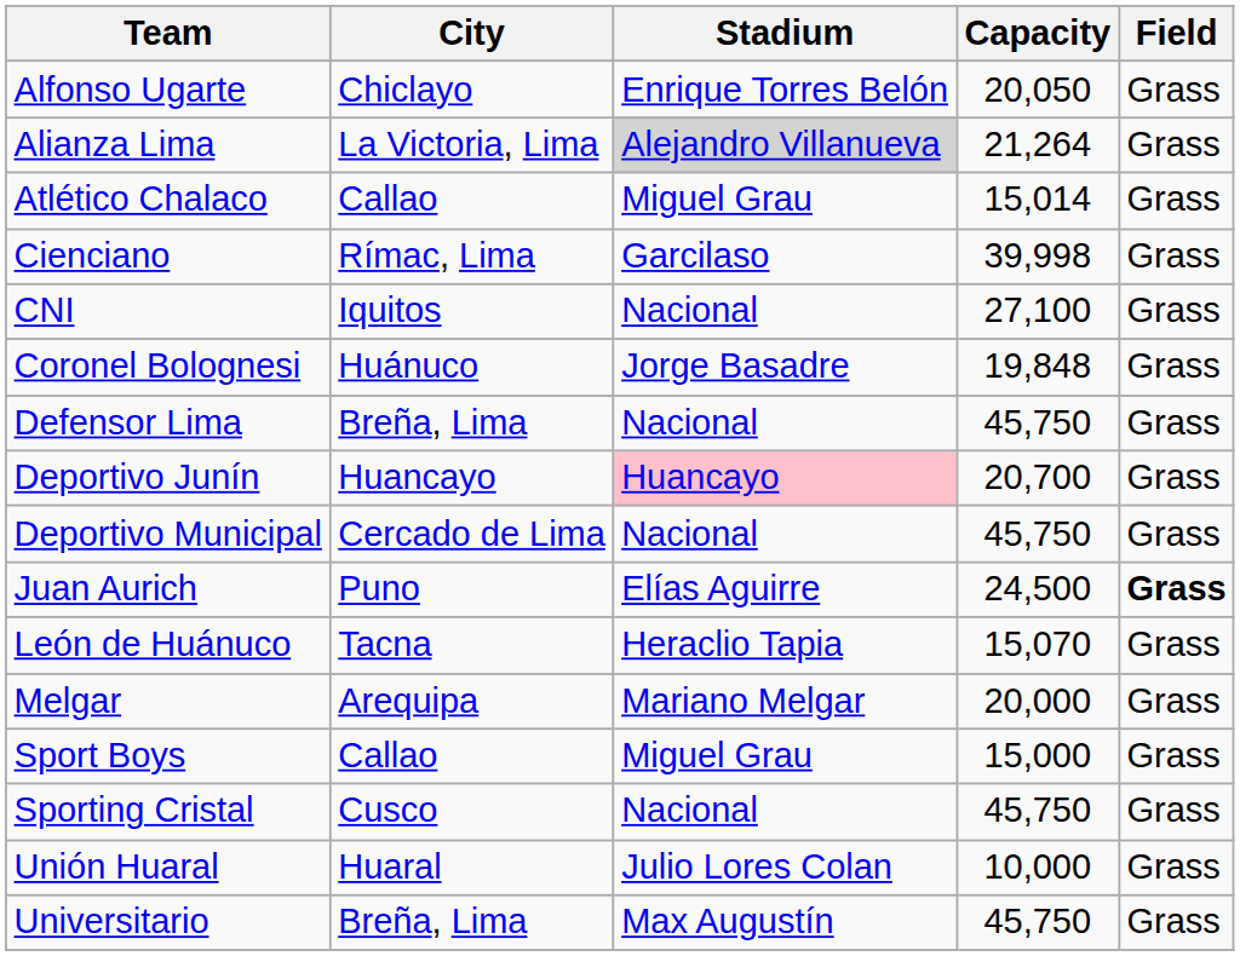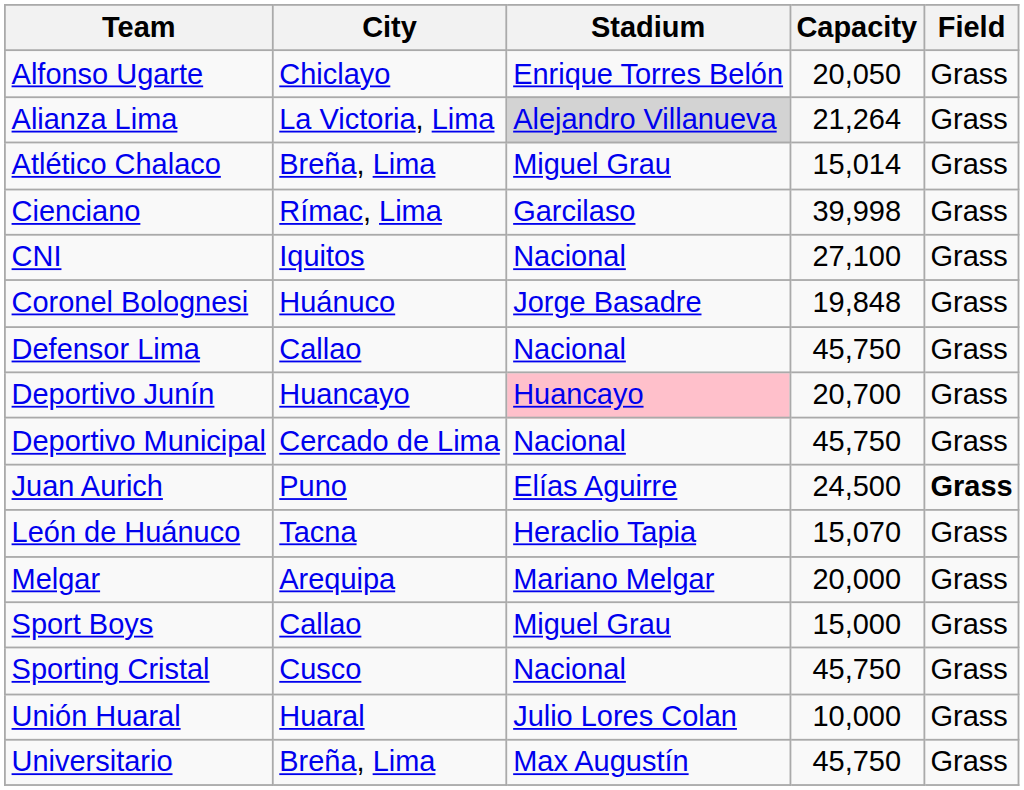Atlético Chalaco | City: Callao -> Breña, Lima
Defensor Lima | City: Breña, Lima -> Callao
